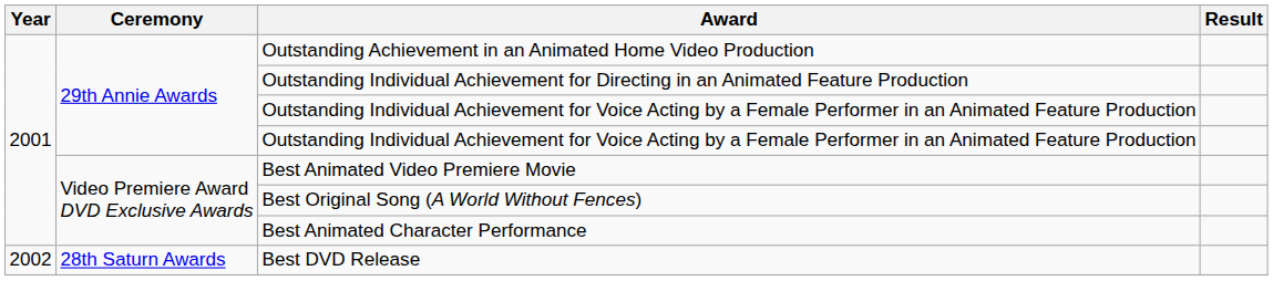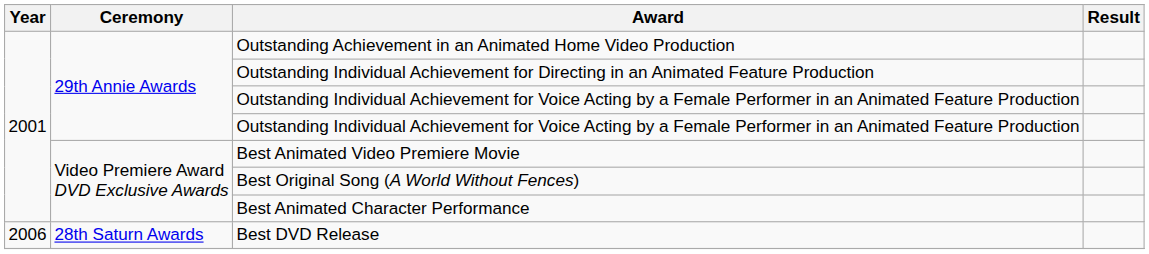Best DVD Release | Year: 2002 -> 2006
